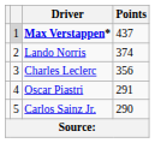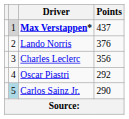Lando Norris | Points: 374 -> 376
Oscar Piastri | Points: 291 -> 292
Carlos Sainz Jr. | column 2: no background -> lightblue background
